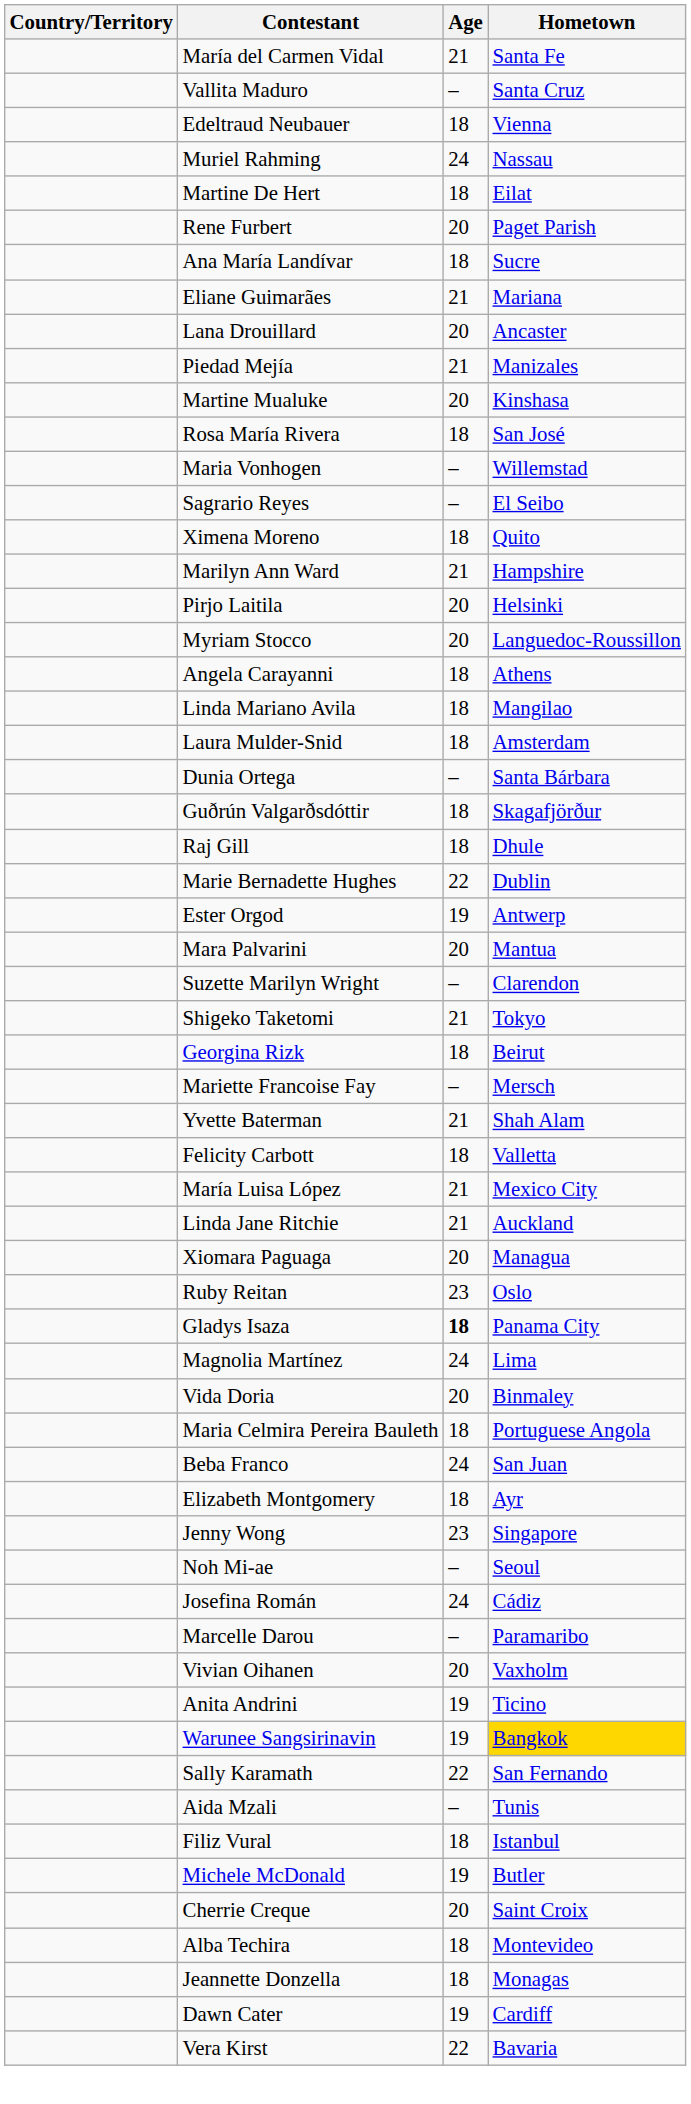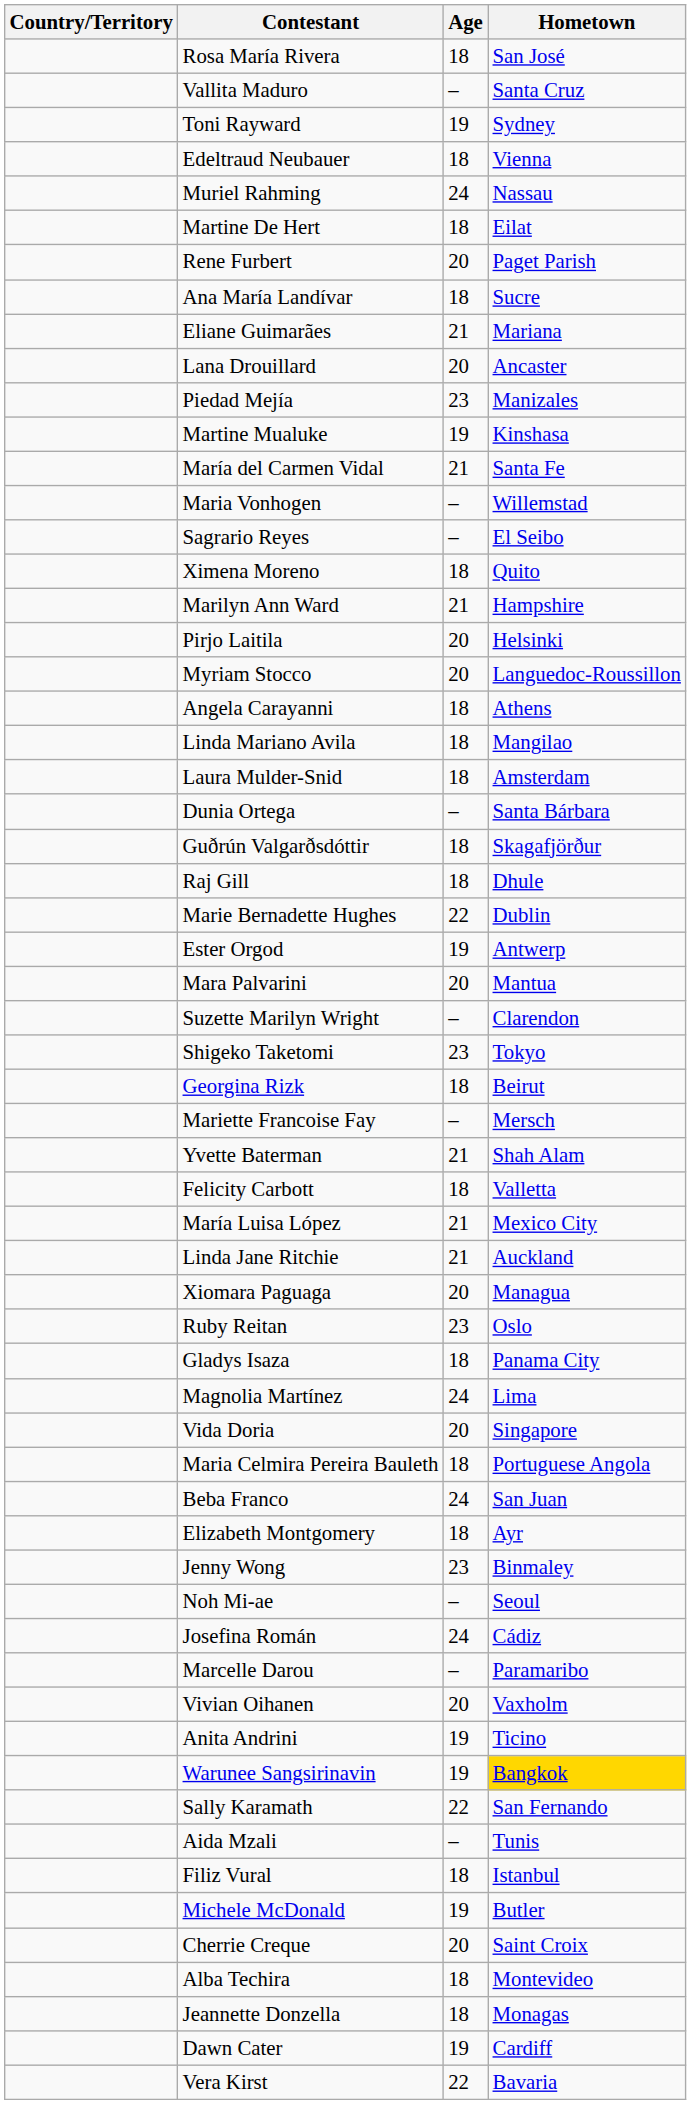rows swapped: María del Carmen Vidal <-> Rosa María Rivera
+ row: Toni Rayward | 19 | Sydney
Piedad Mejía | Age: 21 -> 23
Martine Mualuke | Age: 20 -> 19
Shigeko Taketomi | Age: 21 -> 23
Gladys Isaza | Age: bold -> normal
Vida Doria | Hometown: Binmaley -> Singapore
Jenny Wong | Hometown: Singapore -> Binmaley
